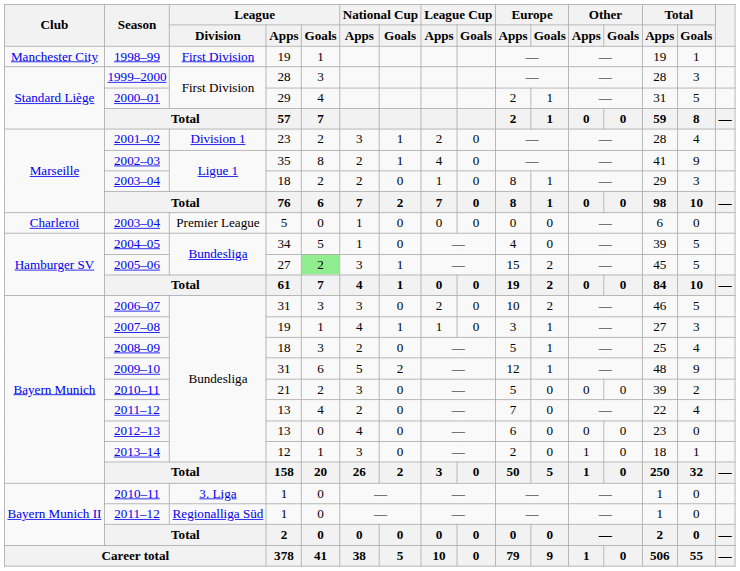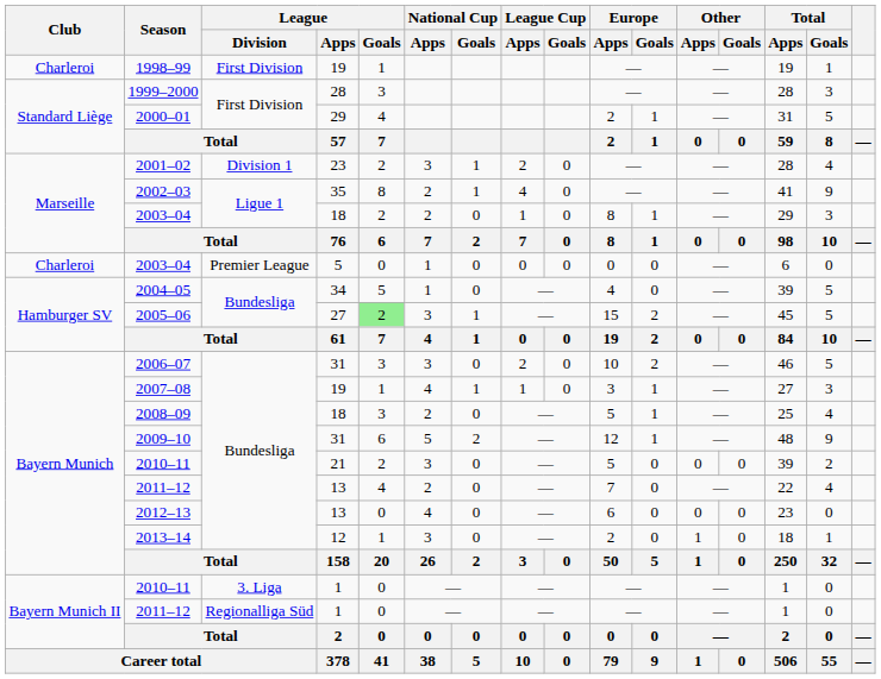1998–99 | Club: Manchester City -> Charleroi
